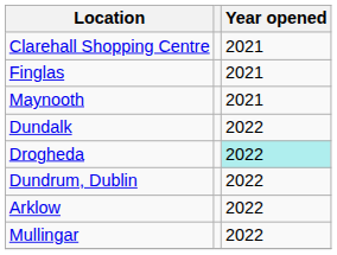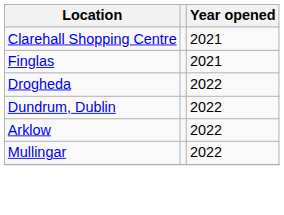- row: Maynooth | 2021
- row: Dundalk | 2022
Drogheda | Year opened: paleturquoise background -> no background
